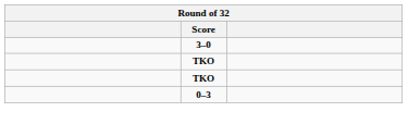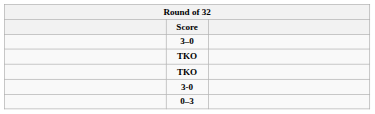+ row: 3-0
